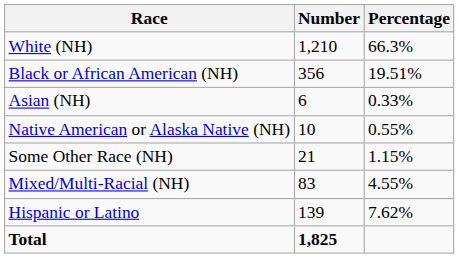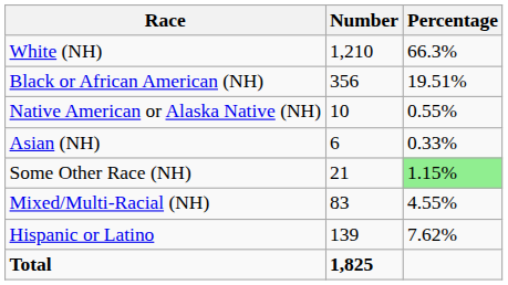rows swapped: Native American or Alaska Native (NH) <-> Asian (NH)
Some Other Race (NH) | Percentage: no background -> lightgreen background
